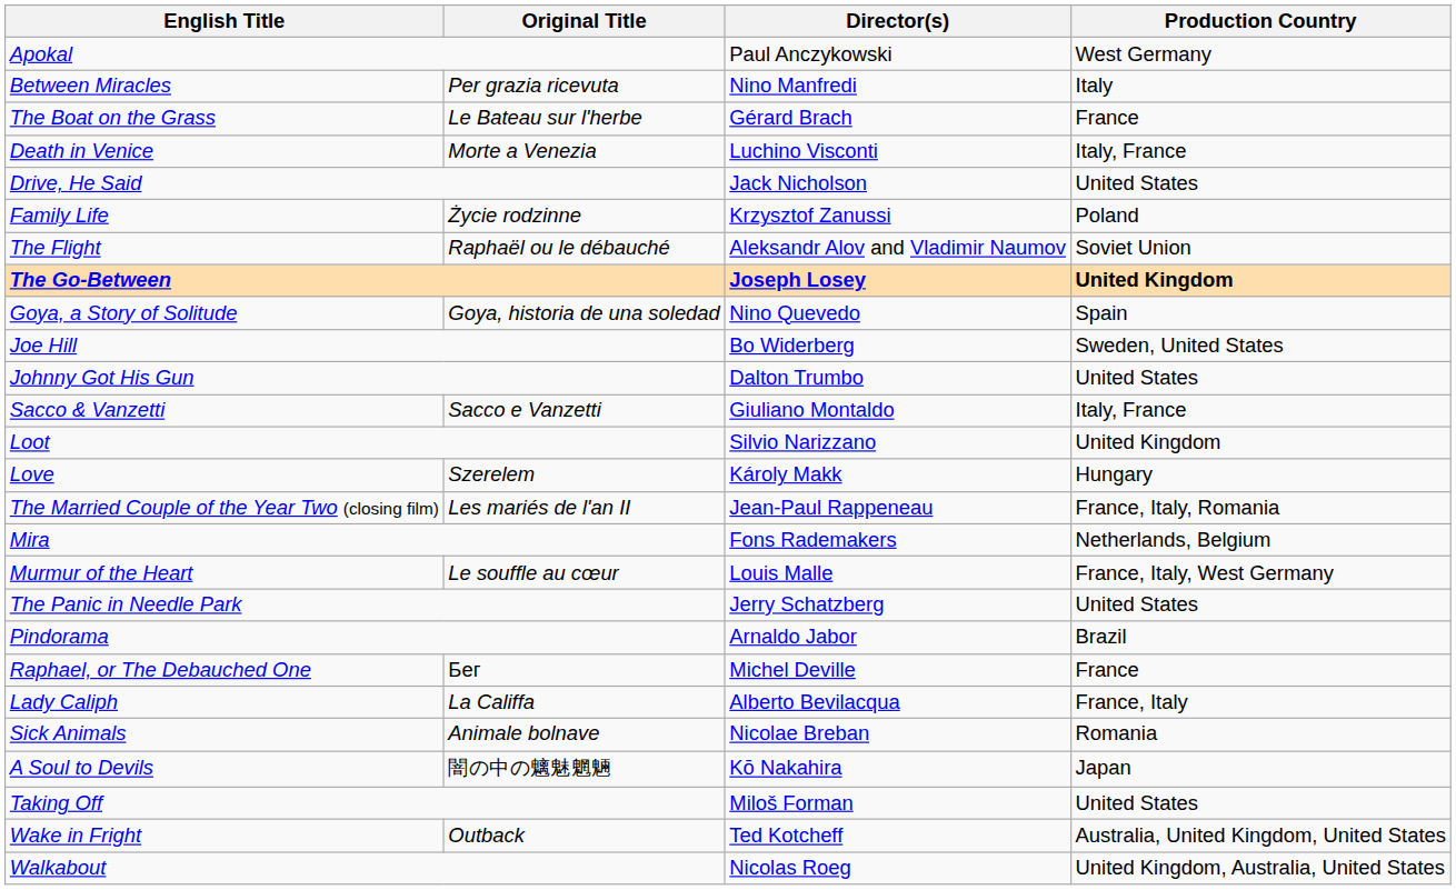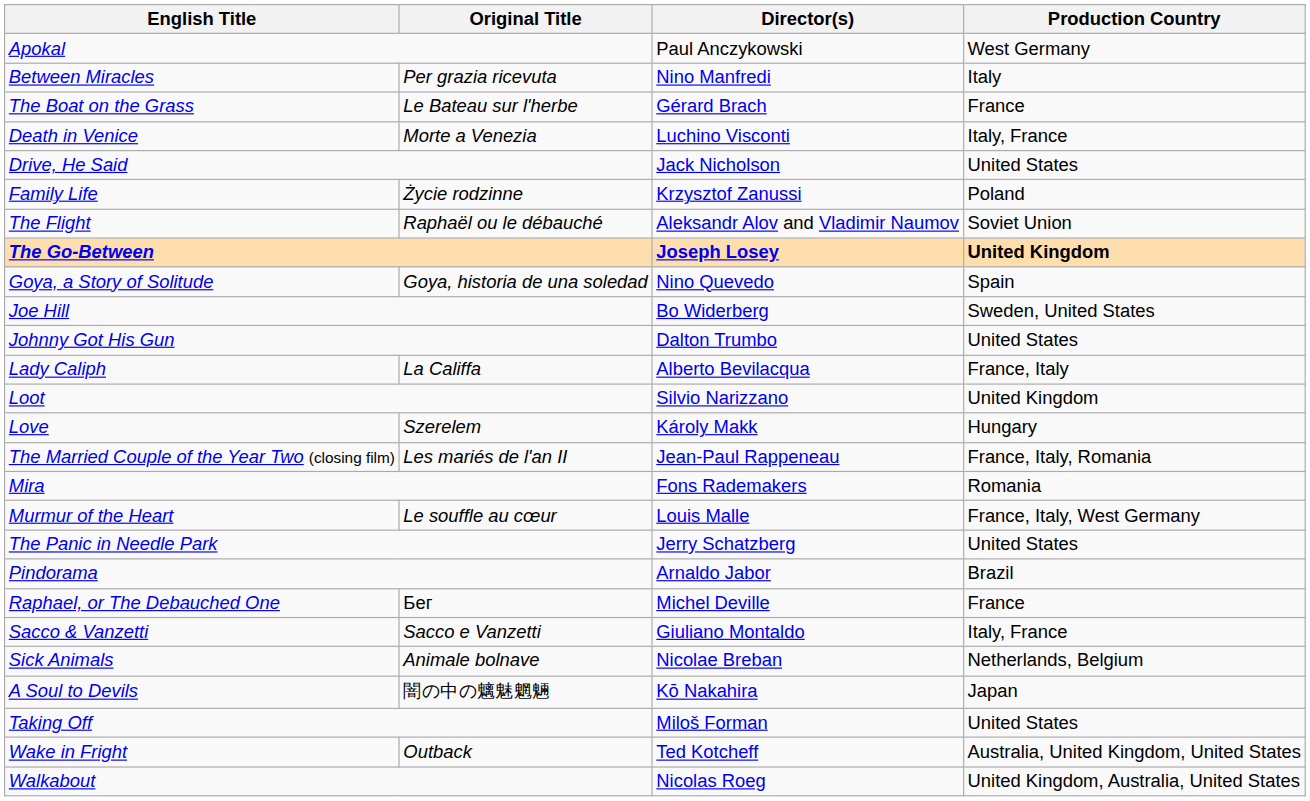rows swapped: Lady Caliph <-> Sacco & Vanzetti
Mira | Production Country: Netherlands, Belgium -> Romania
Sick Animals | Production Country: Romania -> Netherlands, Belgium
